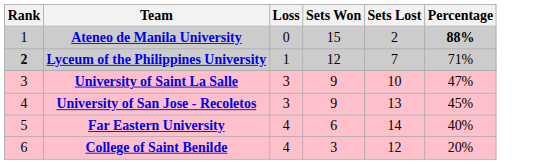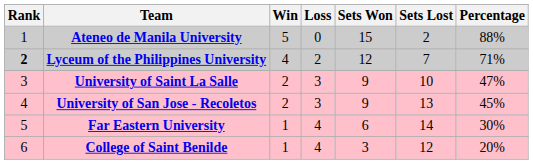+ column: Win | 5 | 4 | 2 | 2 | 1 | 1
Ateneo de Manila University | Percentage: bold -> normal
Lyceum of the Philippines University | Loss: 1 -> 2
Far Eastern University | Percentage: 40% -> 30%
